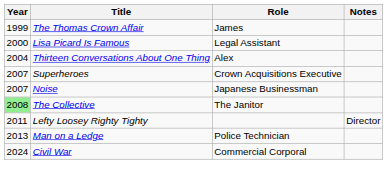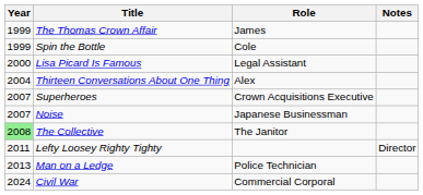+ row: 1999 | Spin the Bottle | Cole
